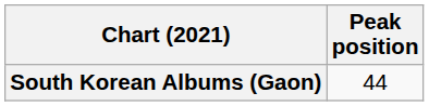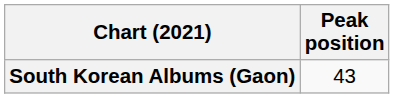South Korean Albums (Gaon) | Peak position: 44 -> 43
